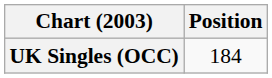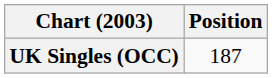UK Singles (OCC) | Position: 184 -> 187
